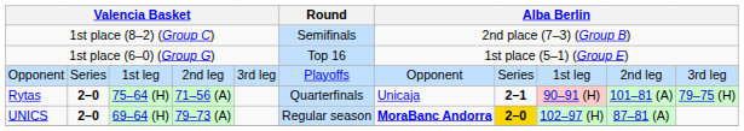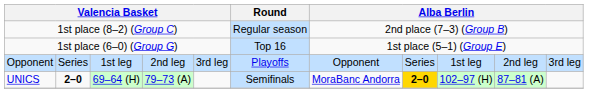1st place (8–2) (Group C) | Round: Semifinals -> Regular season
- row: Rytas | 2–0 | 75–64 (H) | 71–56 (A) | Quarterfinals | Unicaja | 2–1 | 90–91 (H) | 101–81 (A) | 79–75 (H)
UNICS | Round: Regular season -> Semifinals
UNICS | column 7: bold -> normal
